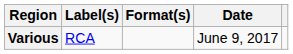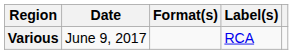columns swapped: Date <-> Label(s)
